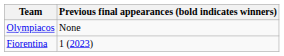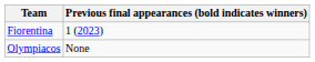rows swapped: Olympiacos <-> Fiorentina
